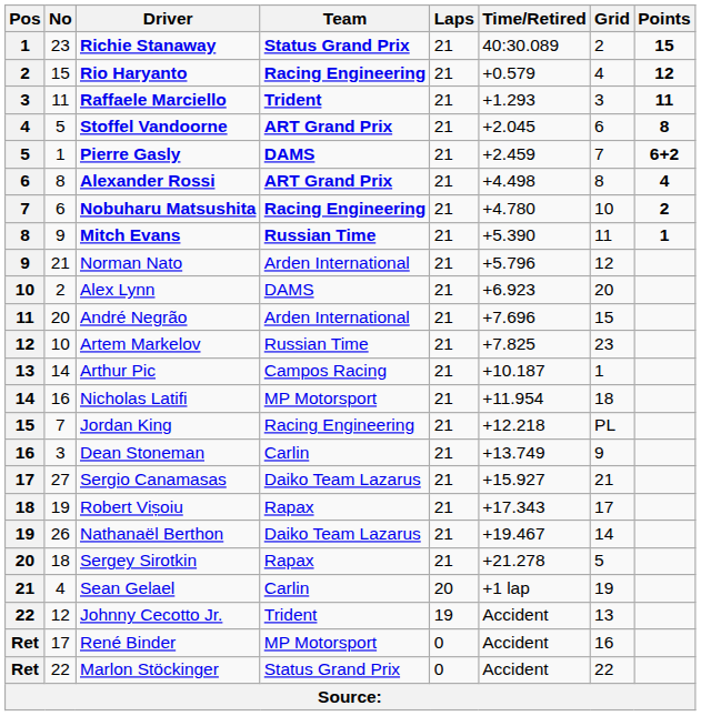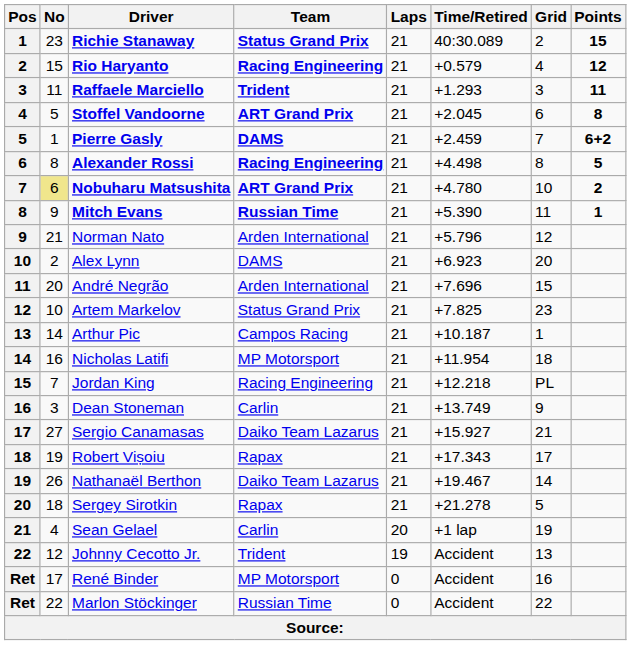Alexander Rossi | Team: ART Grand Prix -> Racing Engineering
Alexander Rossi | Points: 4 -> 5
Nobuharu Matsushita | No: no background -> khaki background
Nobuharu Matsushita | Team: Racing Engineering -> ART Grand Prix
Artem Markelov | Team: Russian Time -> Status Grand Prix
Marlon Stöckinger | Team: Status Grand Prix -> Russian Time
